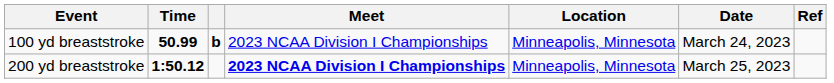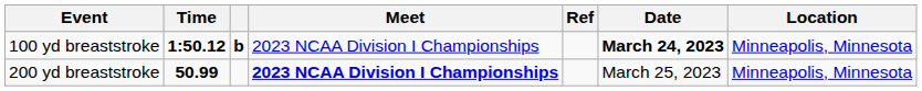columns swapped: Location <-> Ref
100 yd breaststroke | Time: 50.99 -> 1:50.12
100 yd breaststroke | Date: normal -> bold
200 yd breaststroke | Time: 1:50.12 -> 50.99
